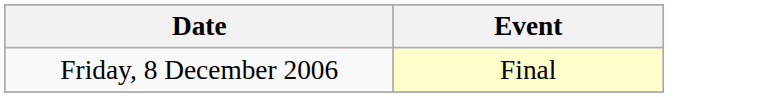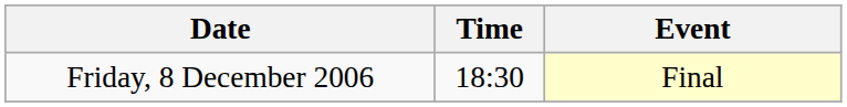+ column: Time | 18:30
